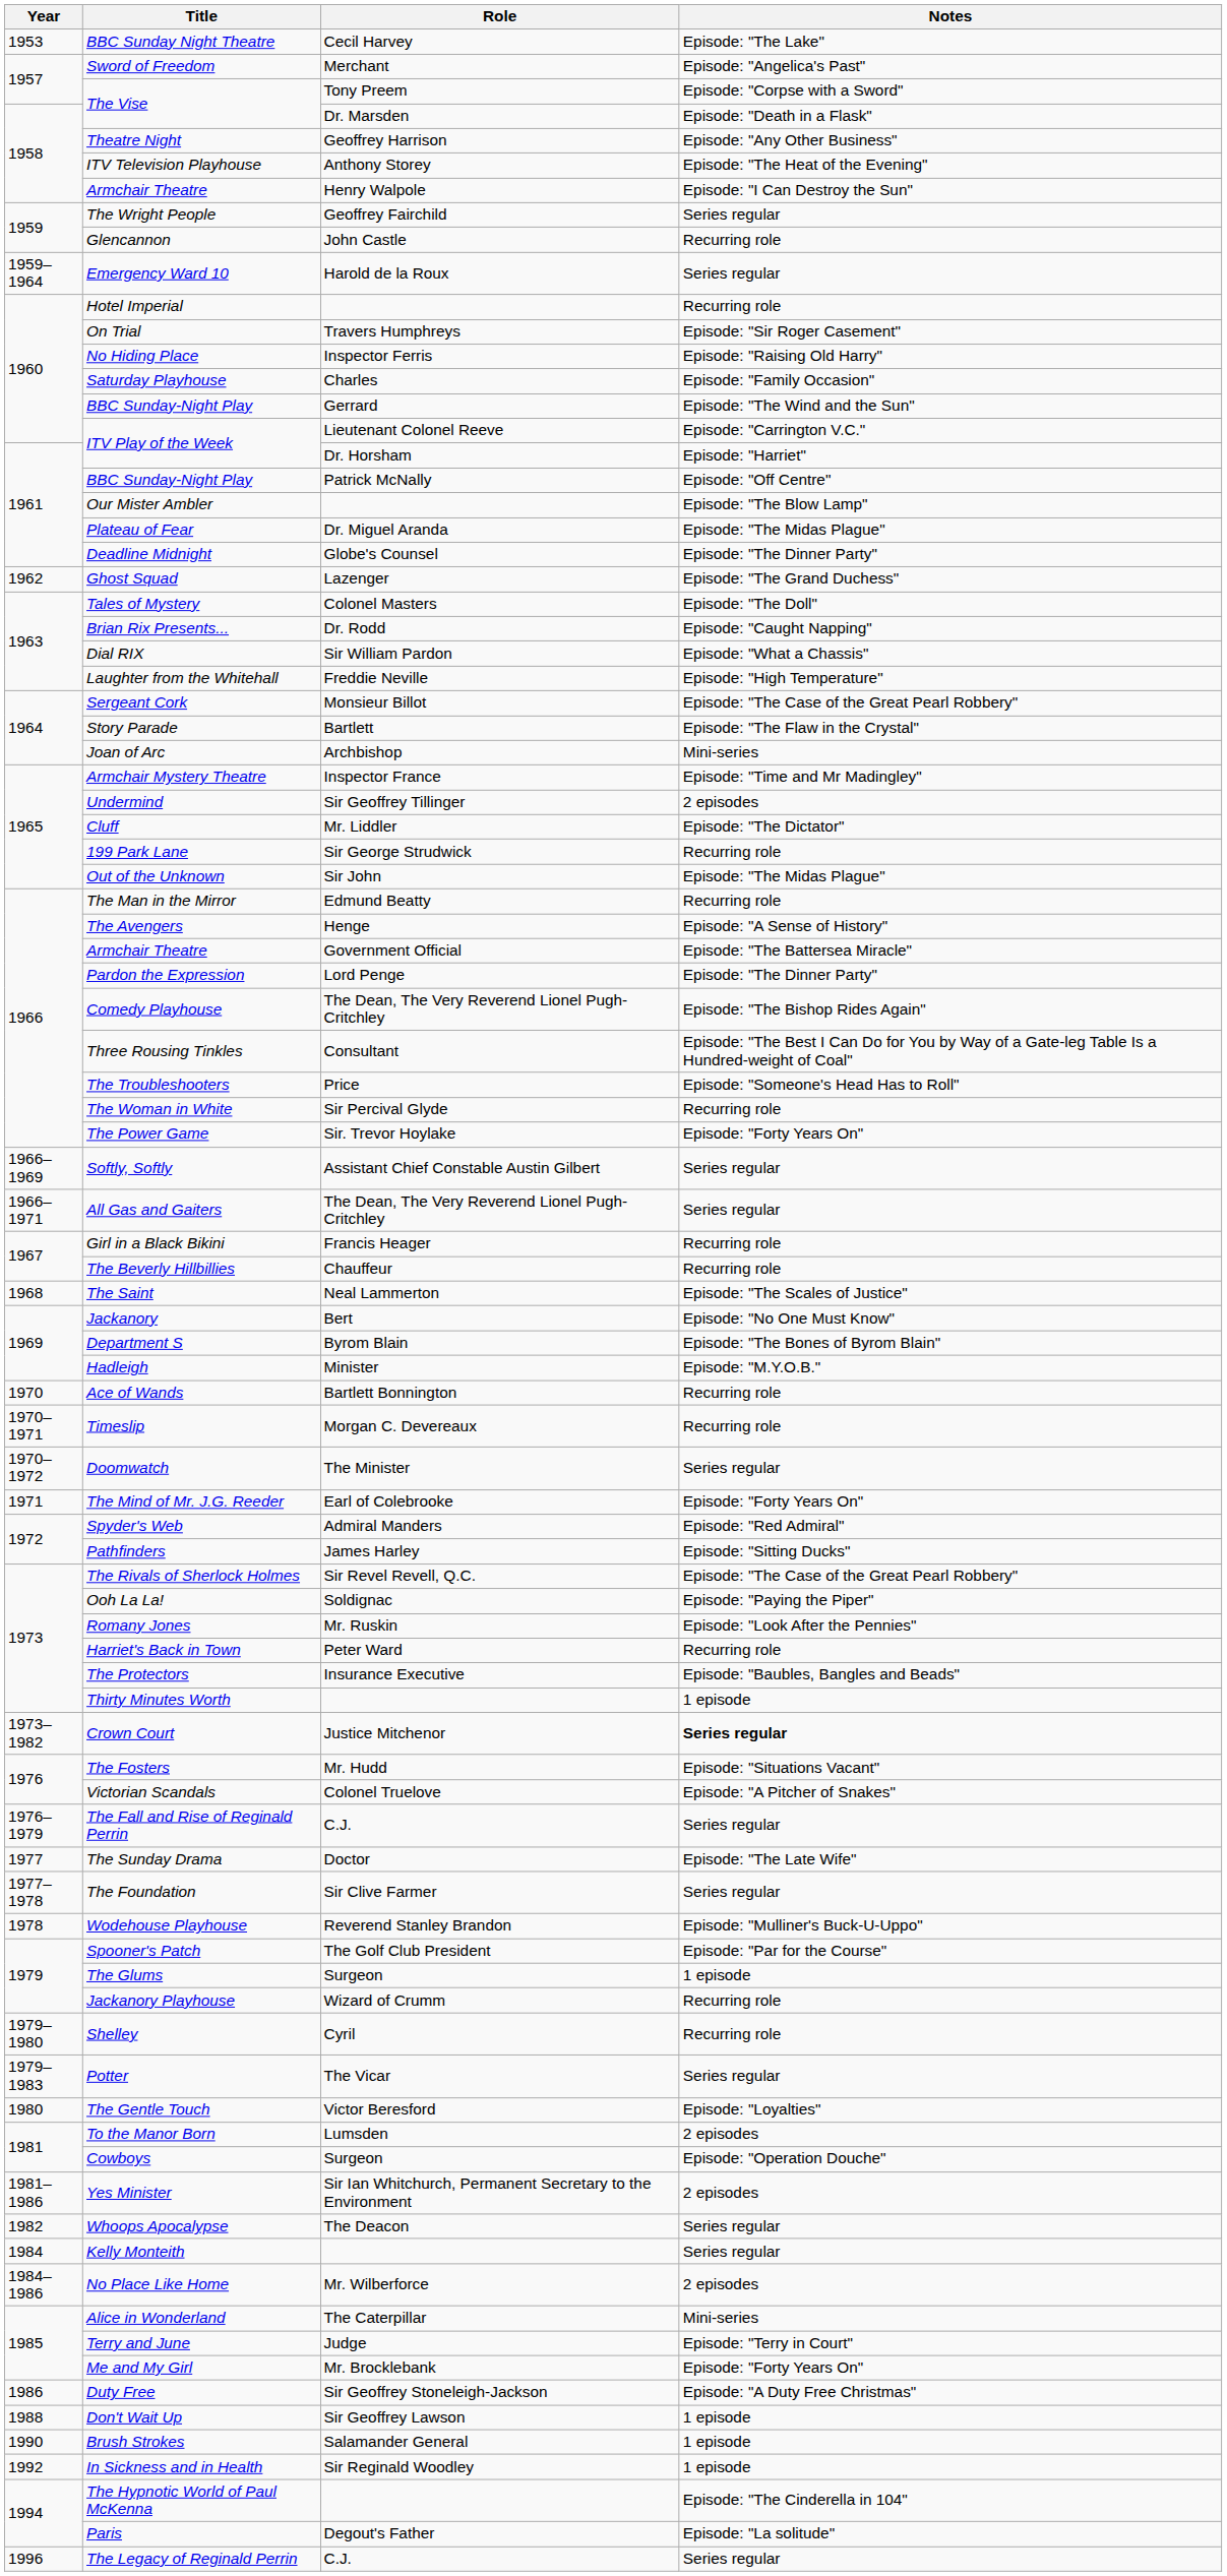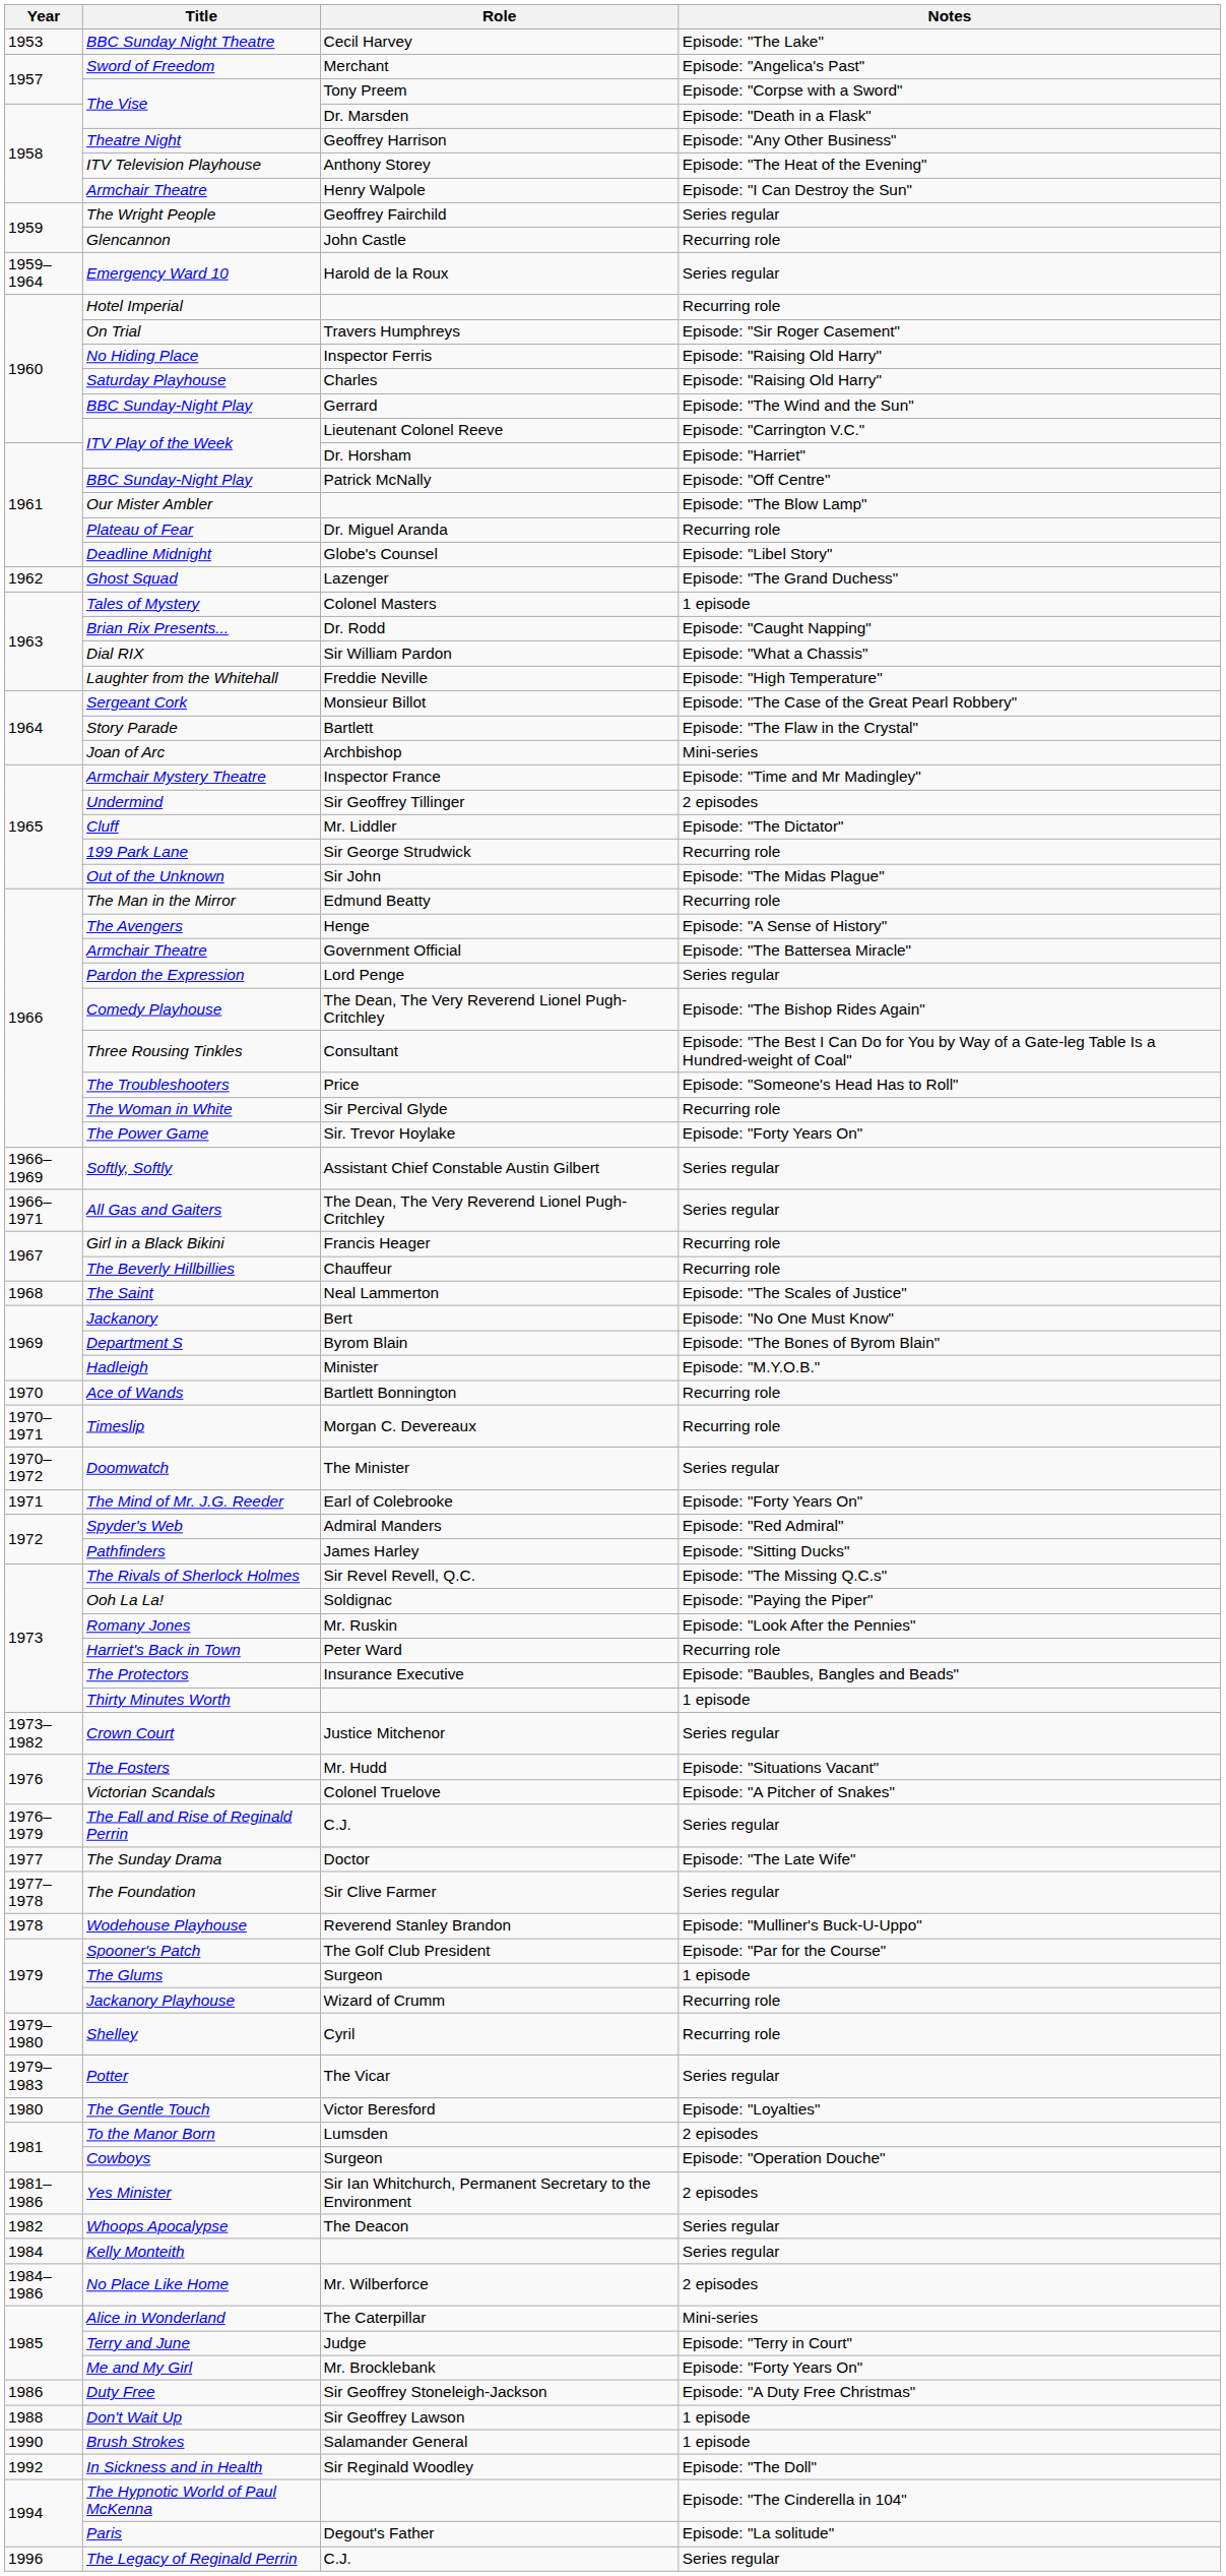Saturday Playhouse | Notes: Episode: "Family Occasion" -> Episode: "Raising Old Harry"
Plateau of Fear | Notes: Episode: "The Midas Plague" -> Recurring role
Deadline Midnight | Notes: Episode: "The Dinner Party" -> Episode: "Libel Story"
Tales of Mystery | Notes: Episode: "The Doll" -> 1 episode
Pardon the Expression | Notes: Episode: "The Dinner Party" -> Series regular
The Rivals of Sherlock Holmes | Notes: Episode: "The Case of the Great Pearl Robbery" -> Episode: "The Missing Q.C.s"
Crown Court | Notes: bold -> normal
In Sickness and in Health | Notes: 1 episode -> Episode: "The Doll"
